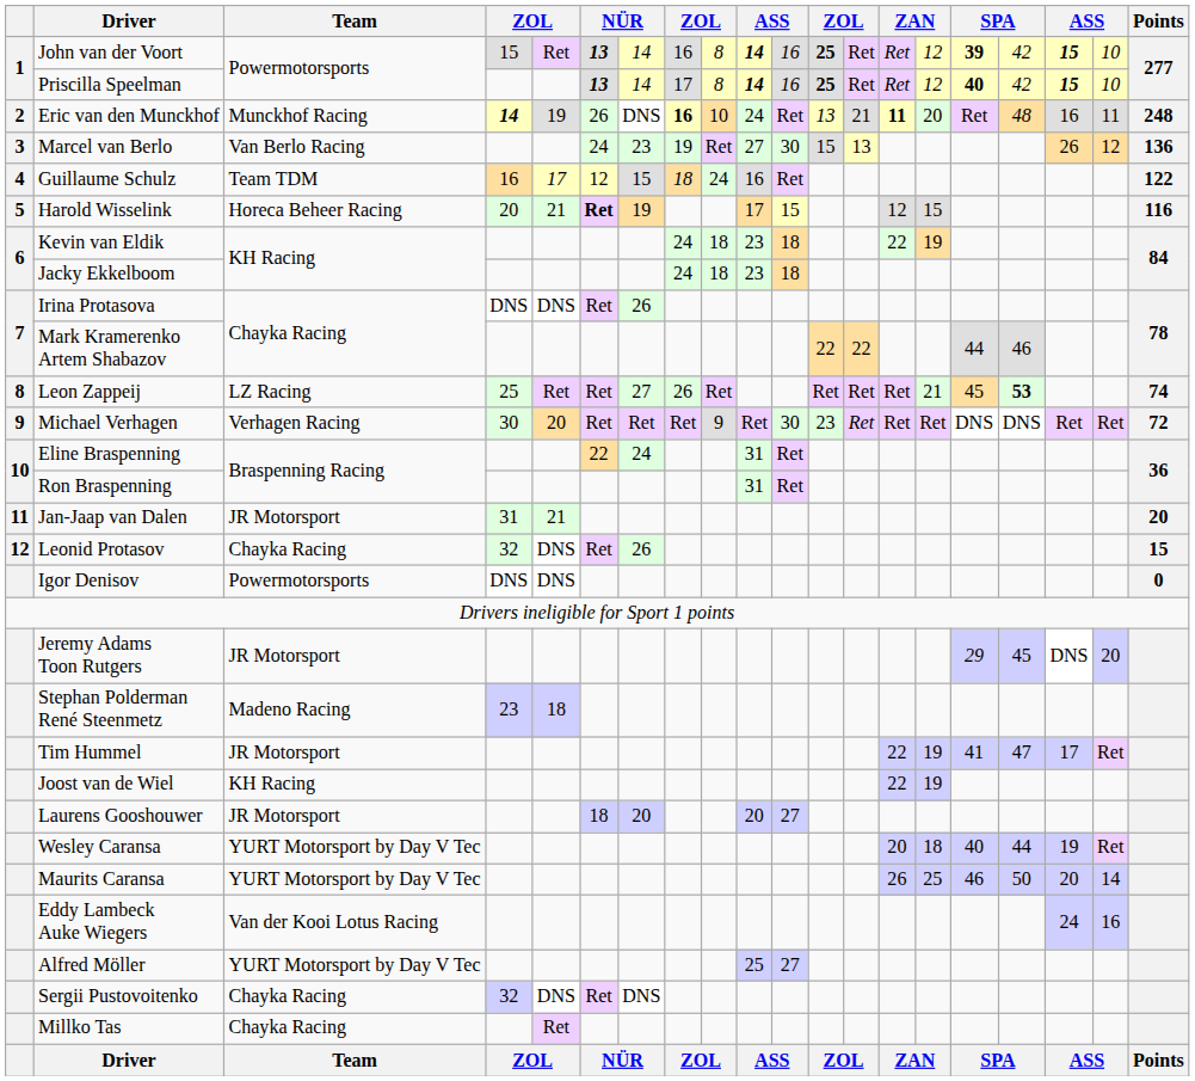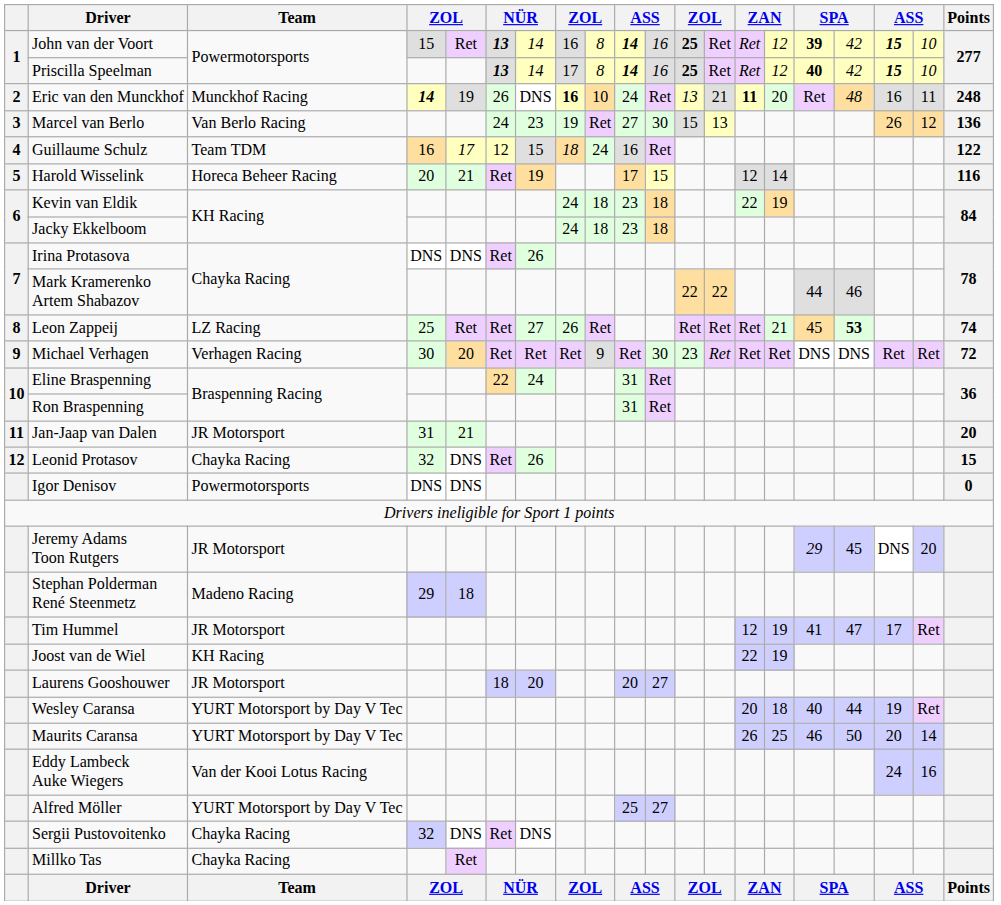Harold Wisselink | column 6: bold -> normal
Harold Wisselink | column 15: 15 -> 14
Stephan Polderman René Steenmetz | column 4: 23 -> 29
Tim Hummel | column 14: 22 -> 12
